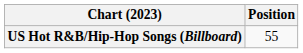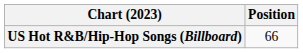US Hot R&B/Hip-Hop Songs (Billboard) | Position: 55 -> 66
